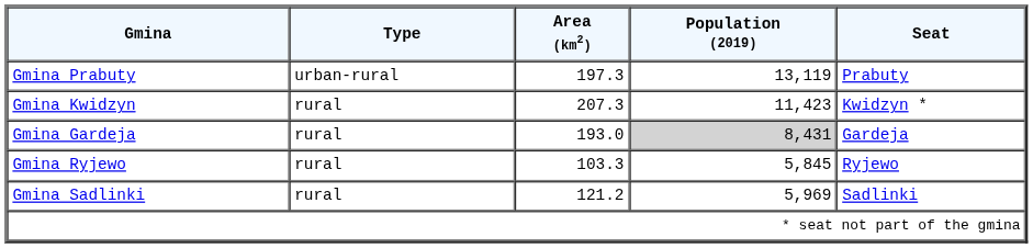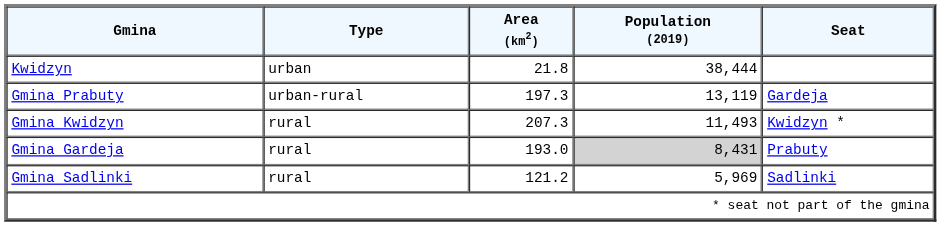+ row: Kwidzyn | urban | 21.8 | 38,444
Gmina Prabuty | Seat: Prabuty -> Gardeja
Gmina Kwidzyn | Population (2019): 11,423 -> 11,493
Gmina Gardeja | Seat: Gardeja -> Prabuty
- row: Gmina Ryjewo | rural | 103.3 | 5,845 | Ryjewo
